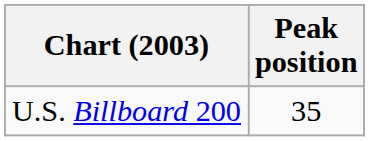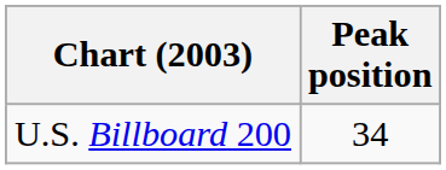U.S. Billboard 200 | Peak position: 35 -> 34
